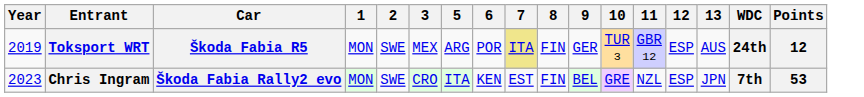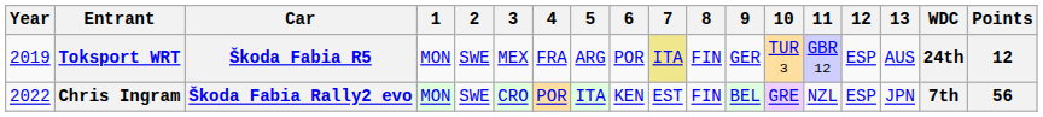+ column: 4 | FRA | POR
Chris Ingram | Year: 2023 -> 2022
Chris Ingram | Points: 53 -> 56
